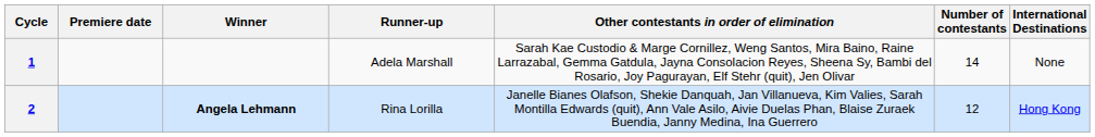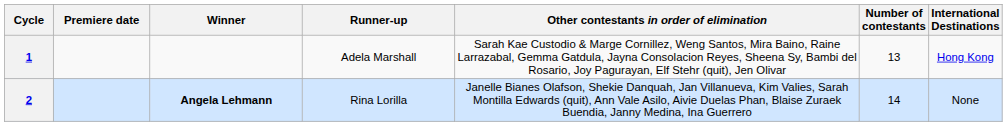1 | Number of contestants: 14 -> 13
1 | International Destinations: None -> Hong Kong
2 | Number of contestants: 12 -> 14
2 | International Destinations: Hong Kong -> None
